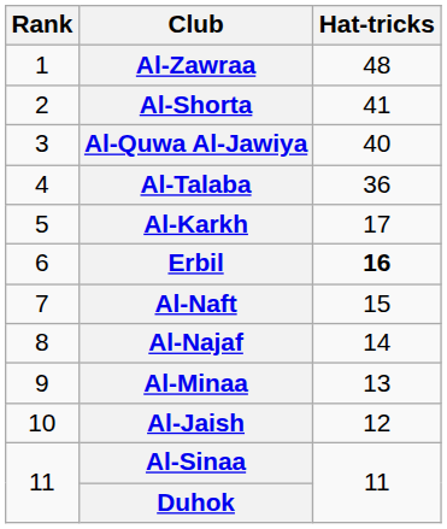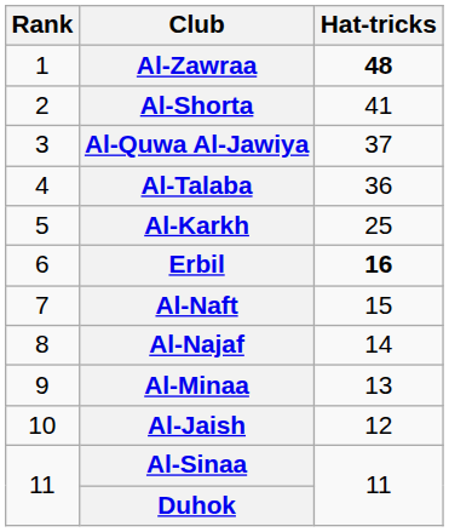Al-Zawraa | Hat-tricks: normal -> bold
Al-Quwa Al-Jawiya | Hat-tricks: 40 -> 37
Al-Karkh | Hat-tricks: 17 -> 25
